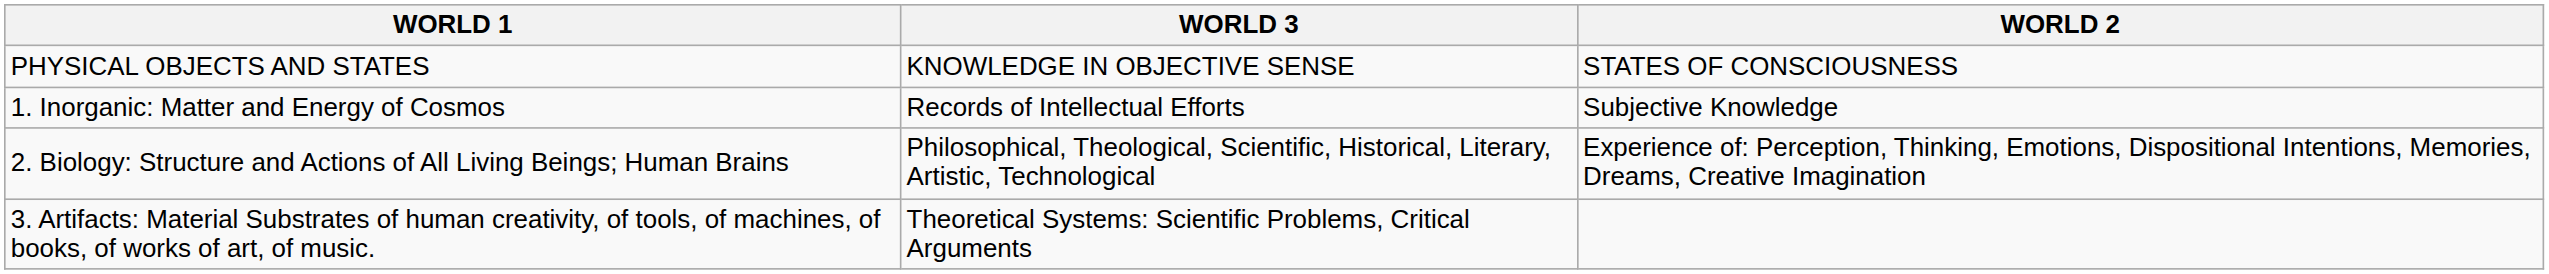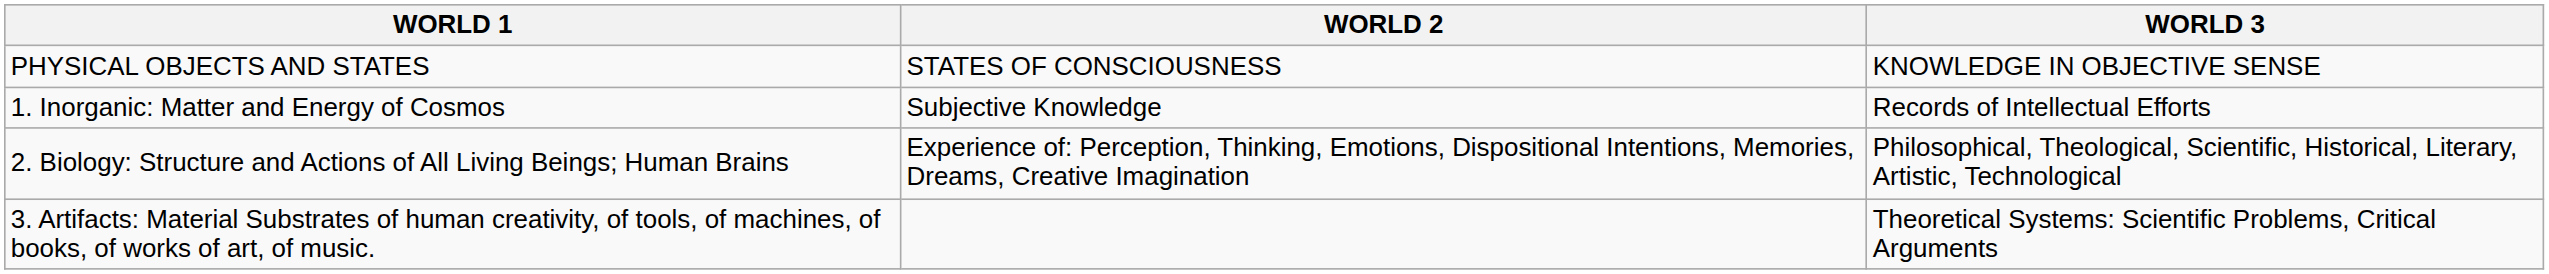columns swapped: WORLD 2 <-> WORLD 3
